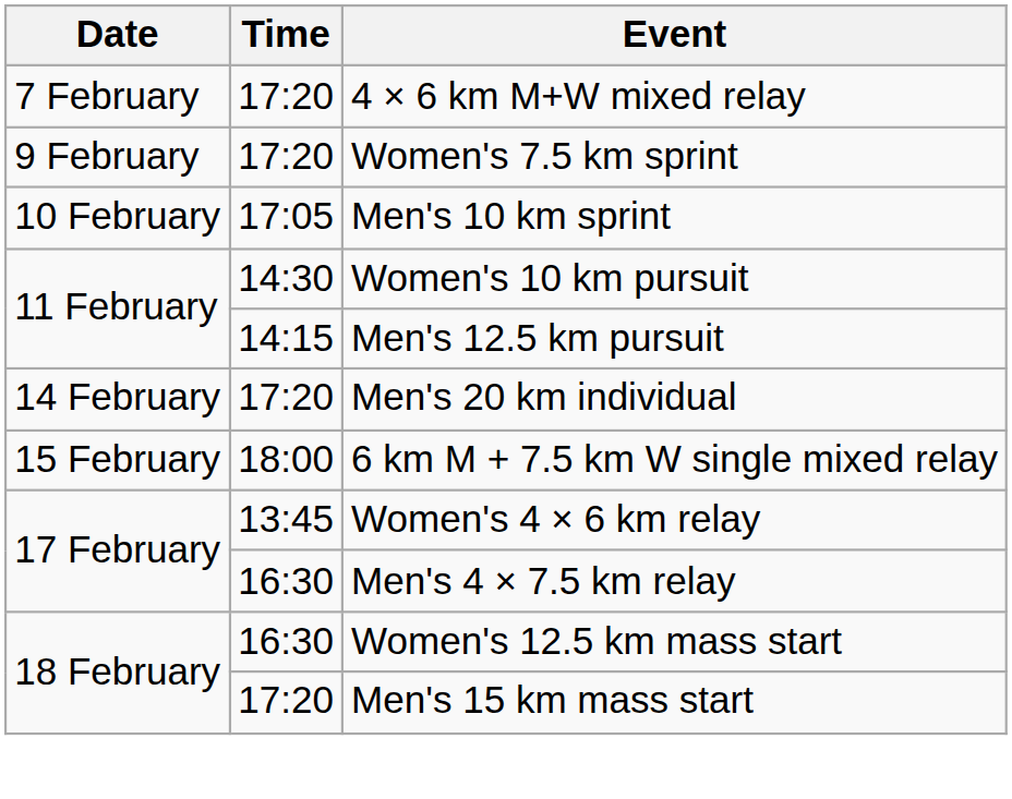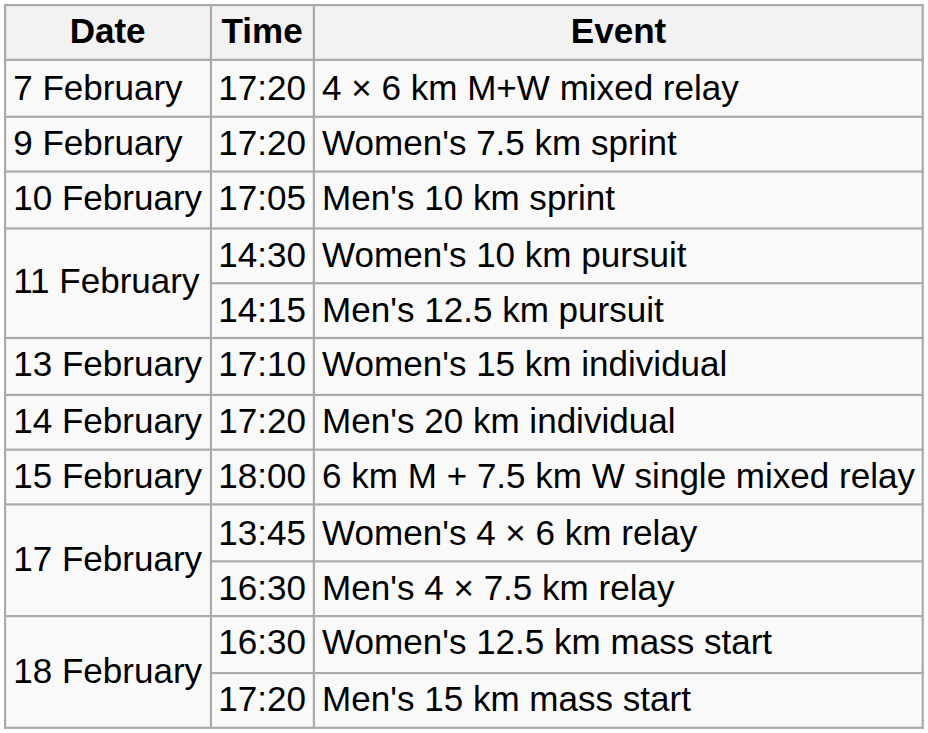+ row: 13 February | 17:10 | Women's 15 km individual
